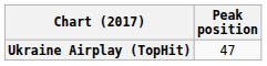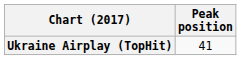Ukraine Airplay (TopHit) | Peak position: 47 -> 41
